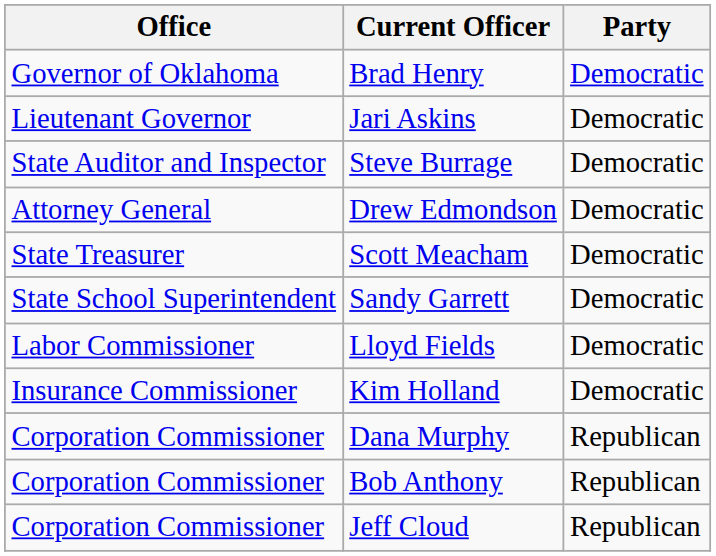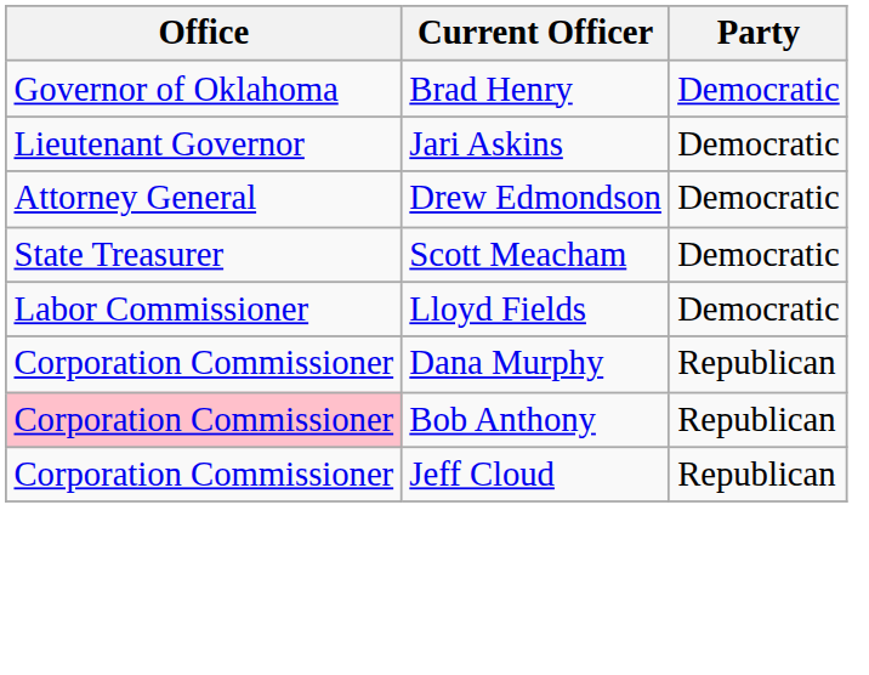- row: State Auditor and Inspector | Steve Burrage | Democratic
- row: State School Superintendent | Sandy Garrett | Democratic
- row: Insurance Commissioner | Kim Holland | Democratic
Bob Anthony | Office: no background -> pink background
